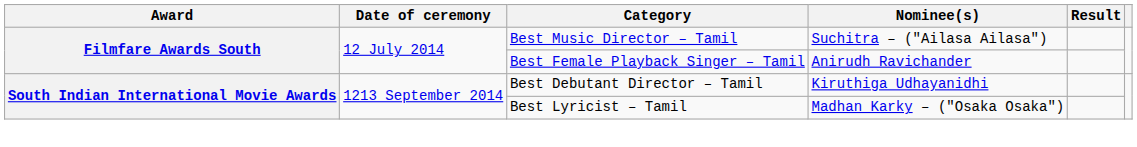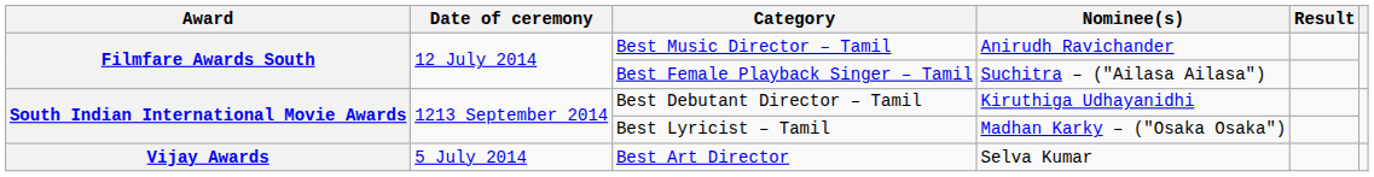Best Music Director – Tamil | Nominee(s): Suchitra – ("Ailasa Ailasa") -> Anirudh Ravichander
Best Female Playback Singer – Tamil | Nominee(s): Anirudh Ravichander -> Suchitra – ("Ailasa Ailasa")
+ row: Vijay Awards | 5 July 2014 | Best Art Director | Selva Kumar
